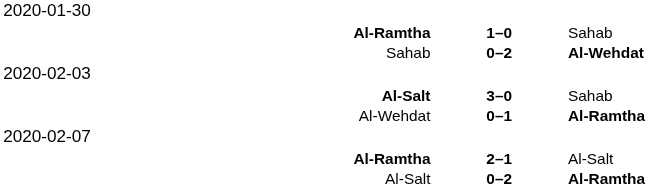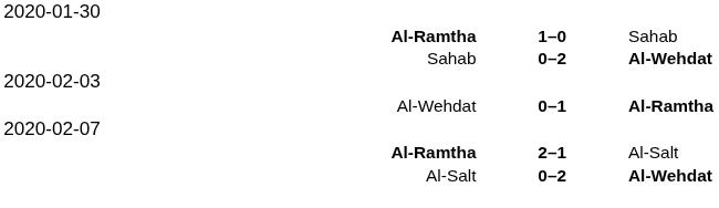- row: Al-Salt | 3–0 | Sahab
Al-Salt / 0–2 | column 3: Al-Ramtha -> Al-Wehdat
